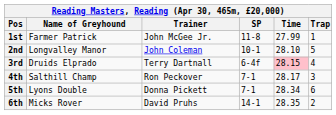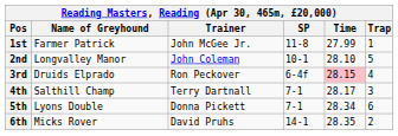3rd | Trainer: Terry Dartnall -> Ron Peckover
4th | Trainer: Ron Peckover -> Terry Dartnall
